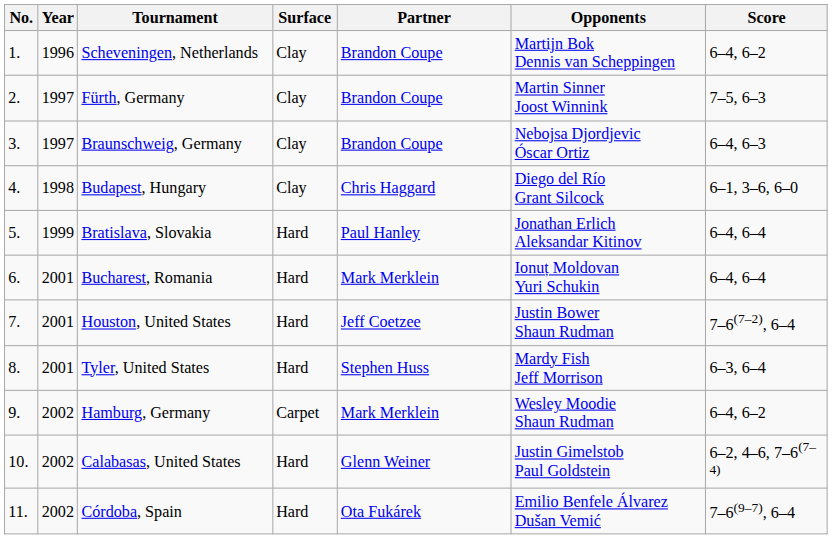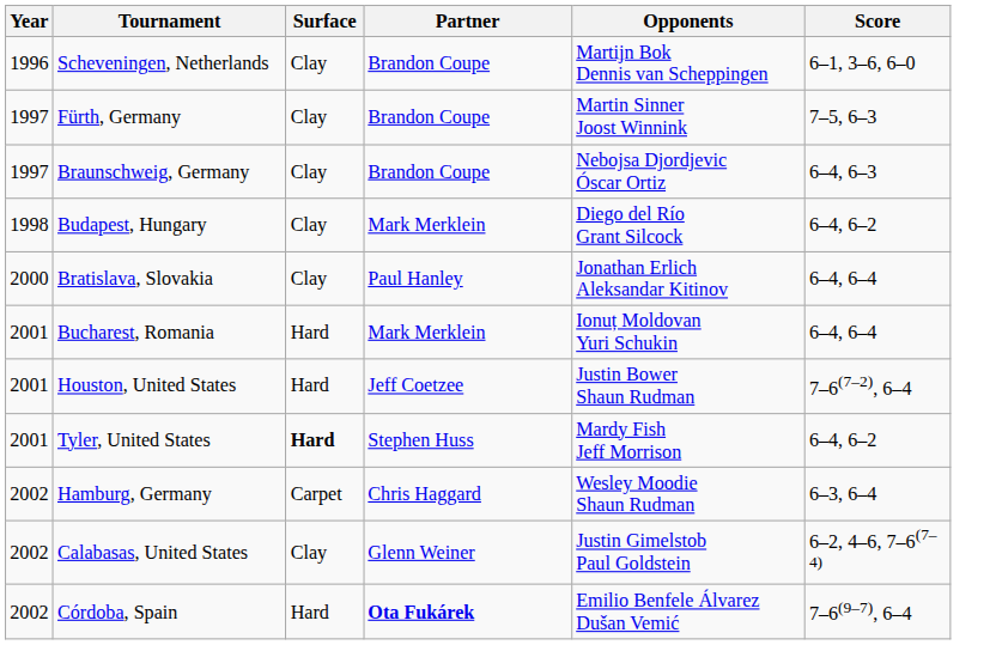- column: No. | 1. | 2. | 3. | 4. | 5. | 6. | 7. | 8. | 9. | 10. | 11.
Scheveningen, Netherlands | Score: 6–4, 6–2 -> 6–1, 3–6, 6–0
Budapest, Hungary | Partner: Chris Haggard -> Mark Merklein
Budapest, Hungary | Score: 6–1, 3–6, 6–0 -> 6–4, 6–2
Bratislava, Slovakia | Year: 1999 -> 2000
Bratislava, Slovakia | Surface: Hard -> Clay
Tyler, United States | Surface: normal -> bold
Tyler, United States | Score: 6–3, 6–4 -> 6–4, 6–2
Hamburg, Germany | Partner: Mark Merklein -> Chris Haggard
Hamburg, Germany | Score: 6–4, 6–2 -> 6–3, 6–4
Calabasas, United States | Surface: Hard -> Clay
Córdoba, Spain | Partner: normal -> bold
